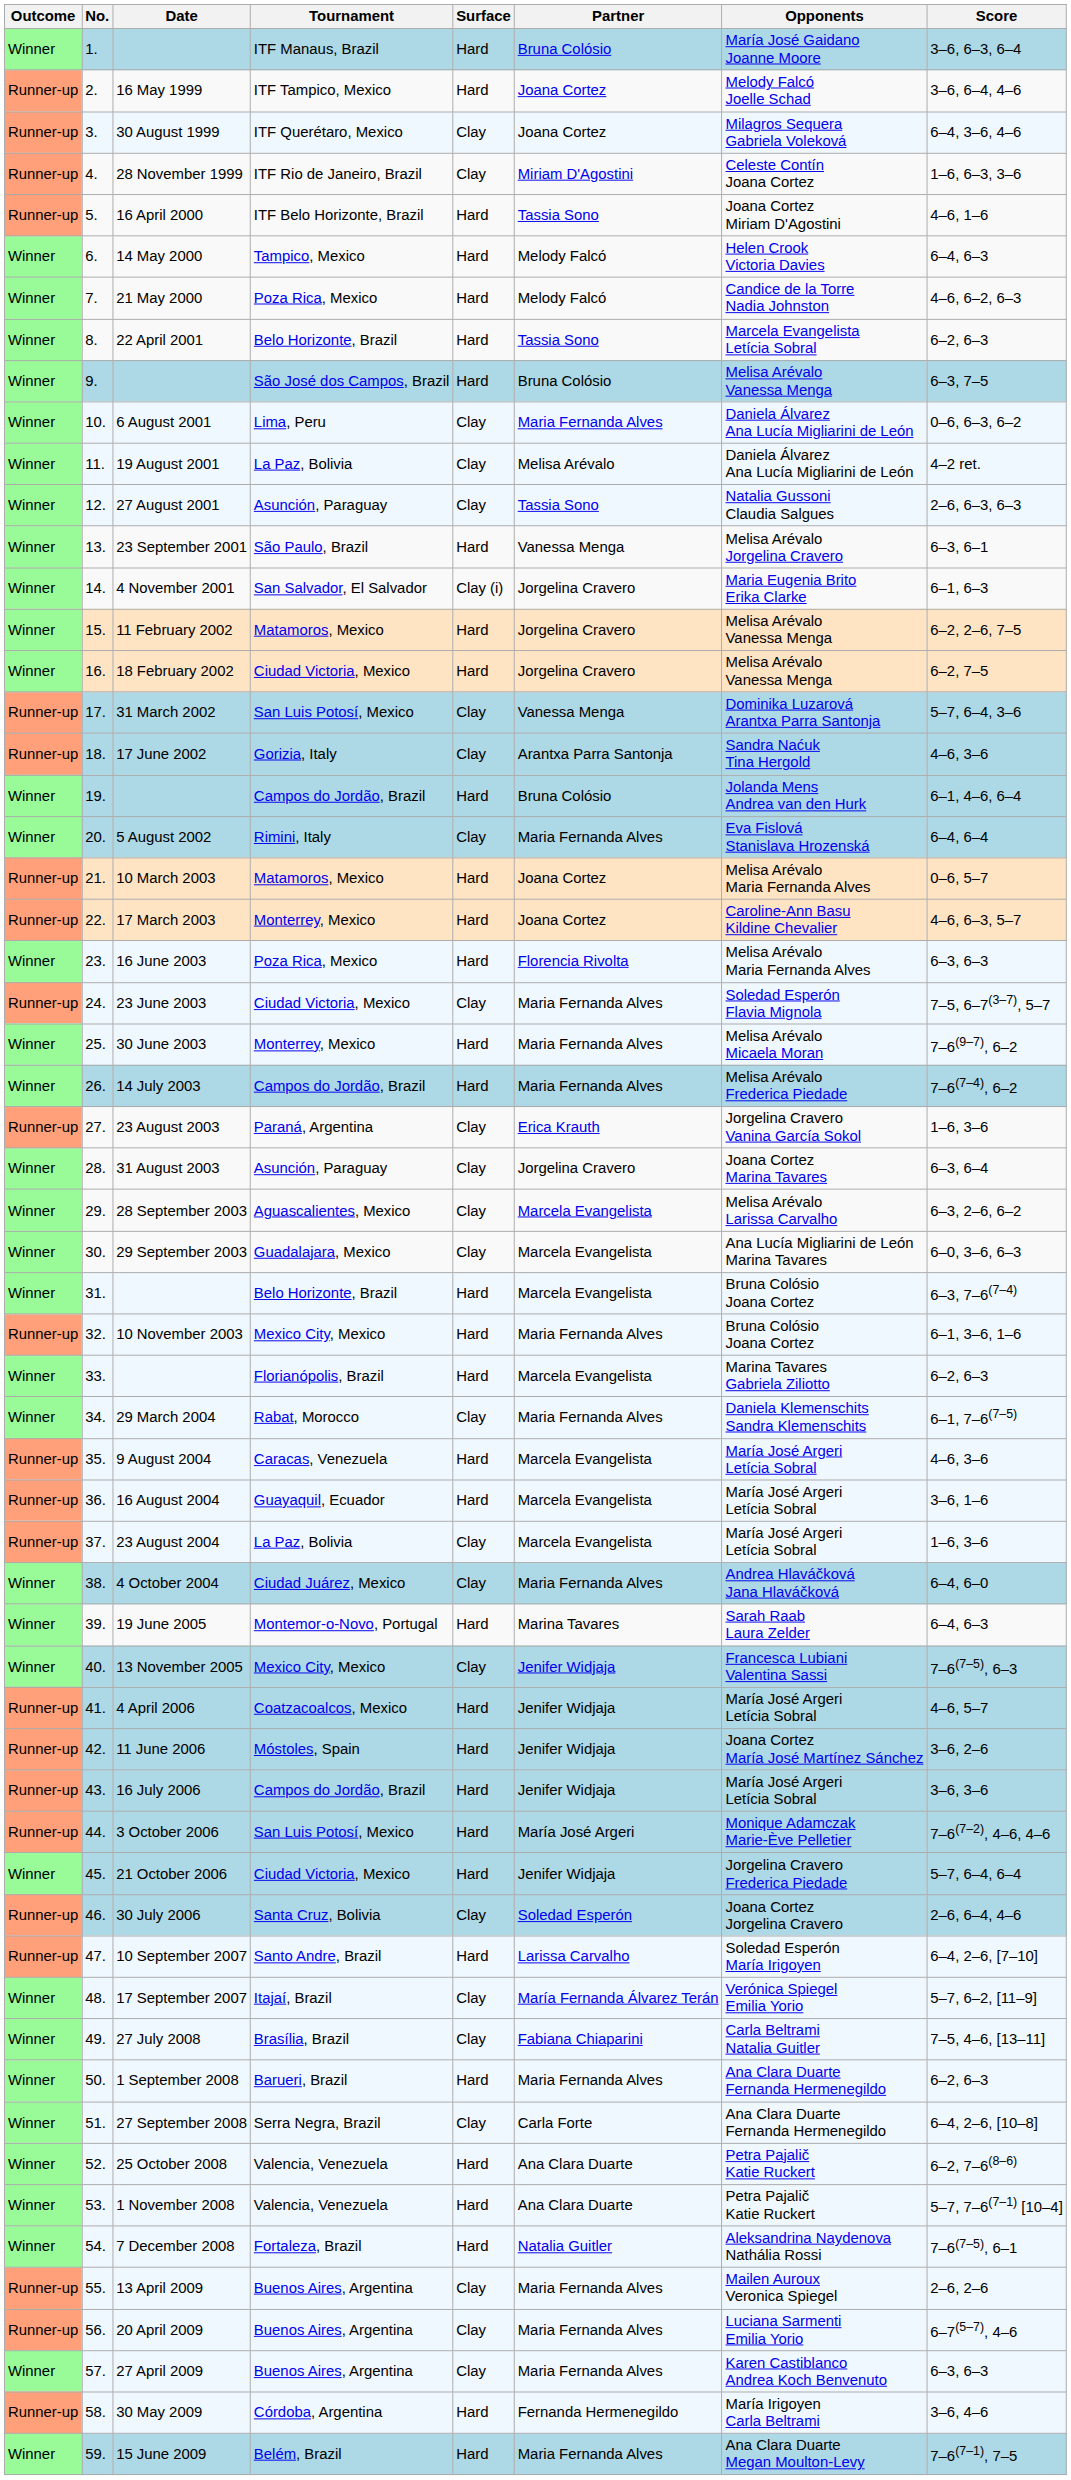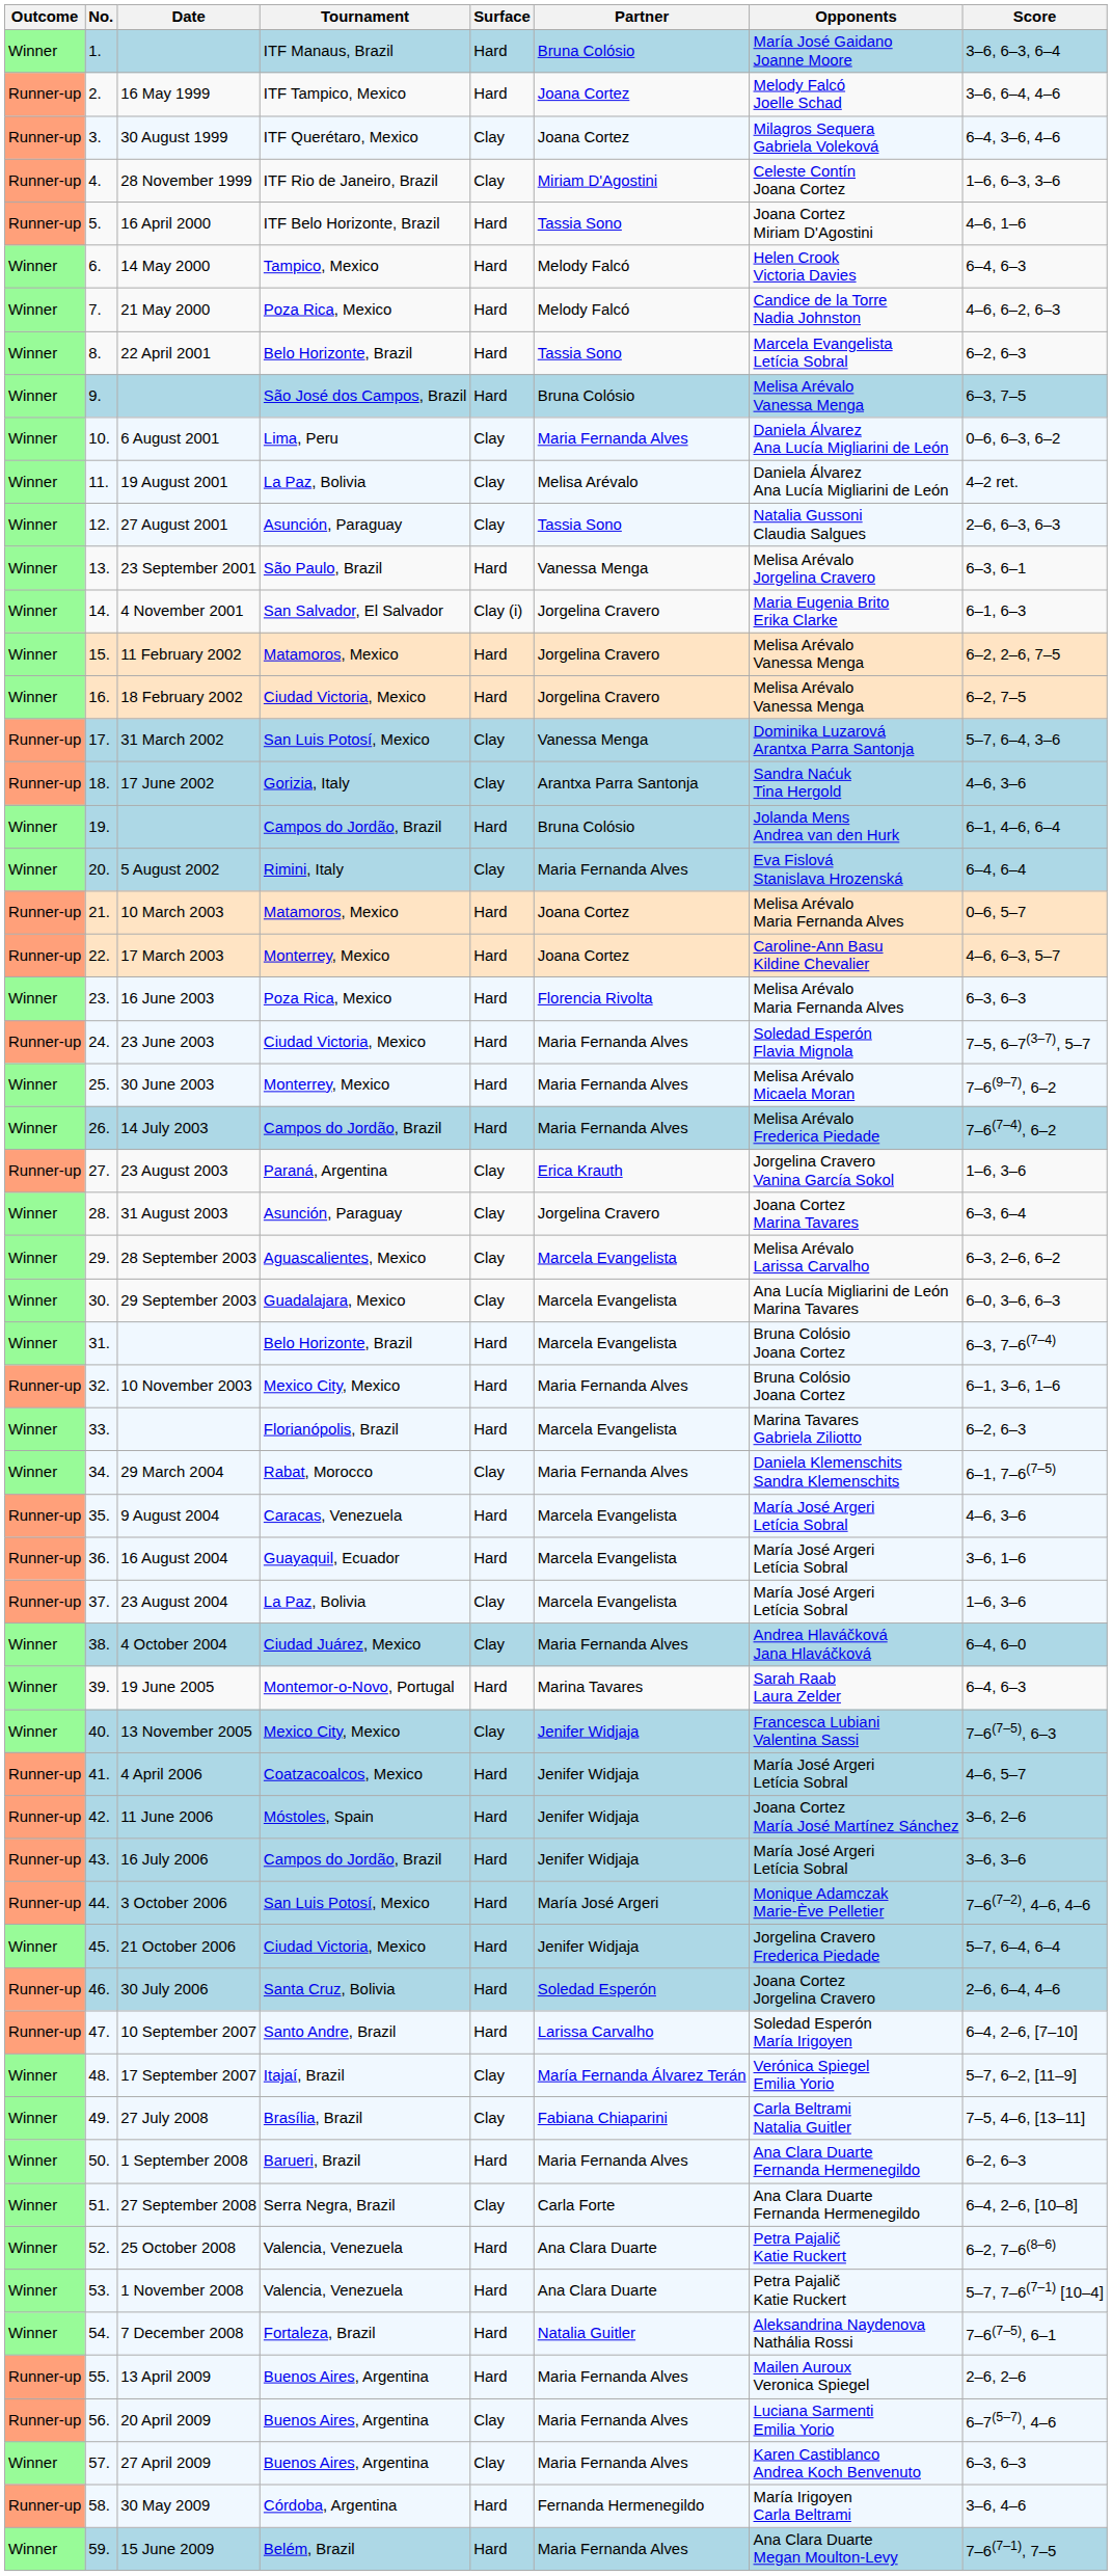23 June 2003 | Surface: Clay -> Hard
30 July 2006 | Surface: Clay -> Hard
13 April 2009 | Surface: Clay -> Hard
